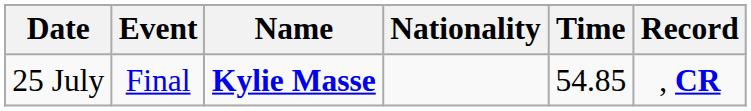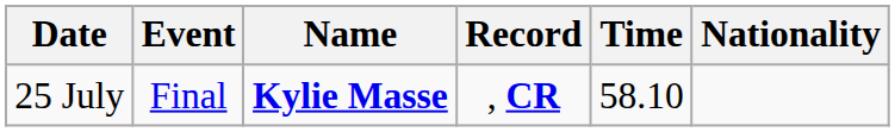columns swapped: Nationality <-> Record
25 July | Time: 54.85 -> 58.10
